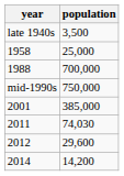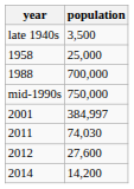2001 | population: 385,000 -> 384,997
2012 | population: 29,600 -> 27,600
